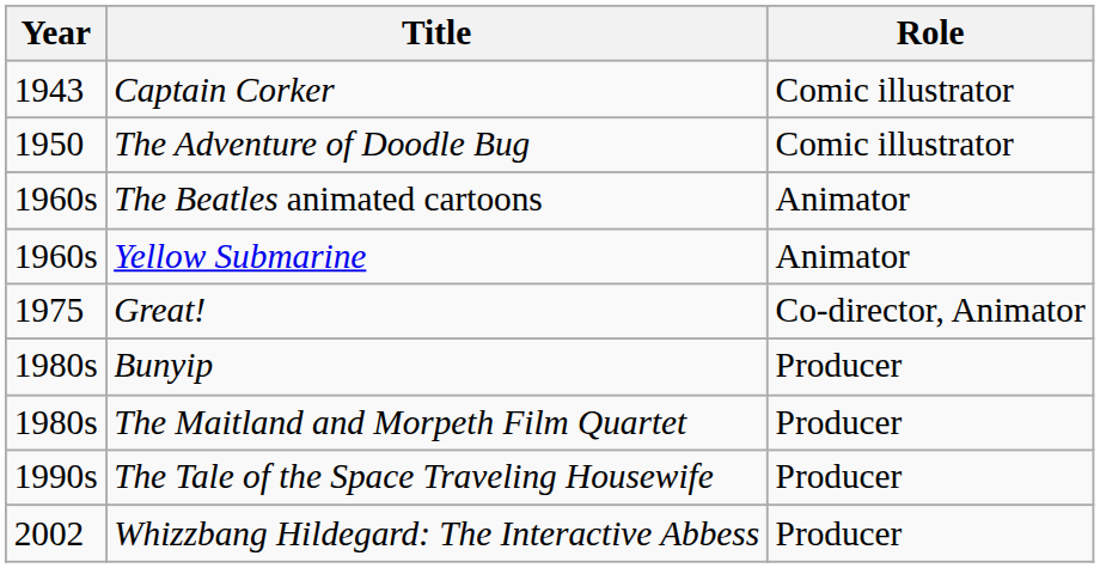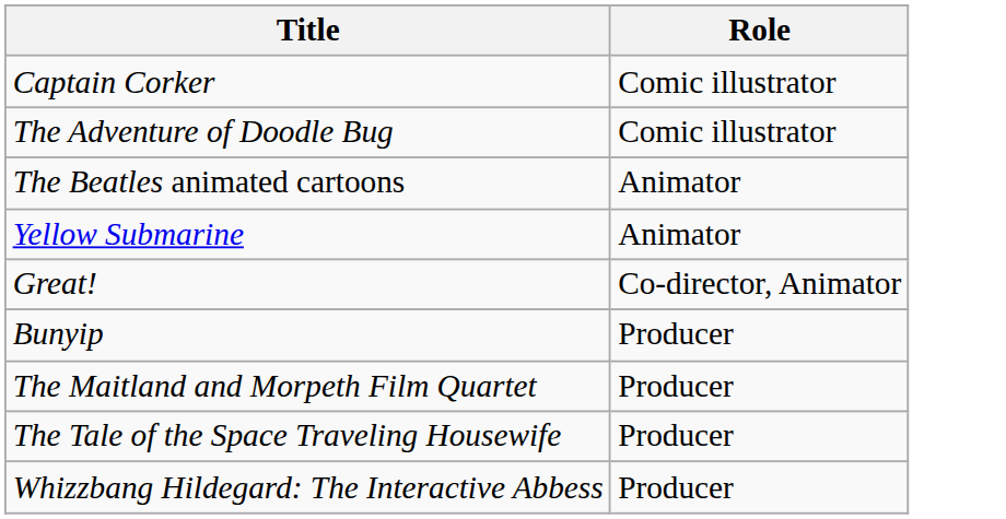- column: Year | 1943 | 1950 | 1960s | 1960s | 1975 | 1980s | 1980s | 1990s | 2002
